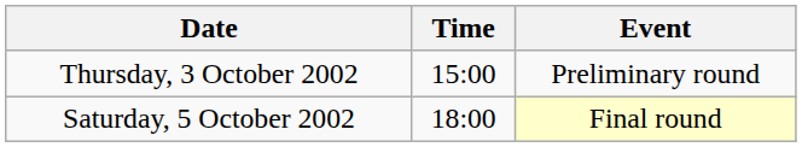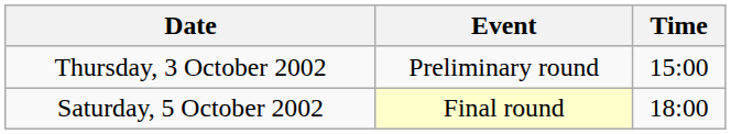columns swapped: Time <-> Event
